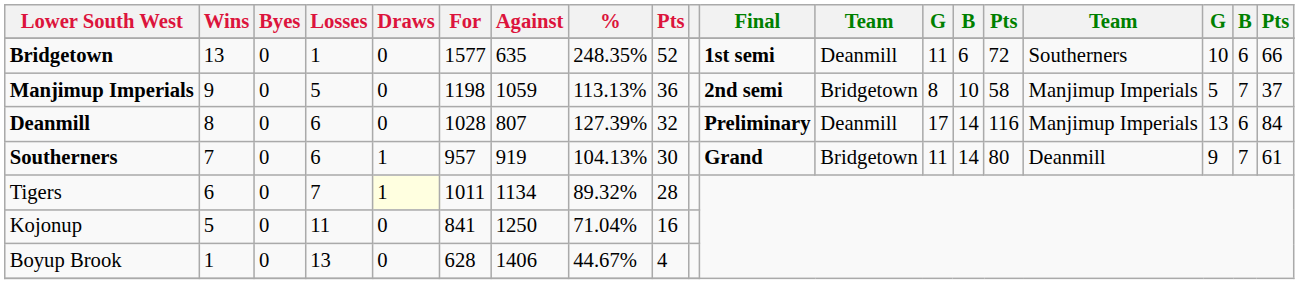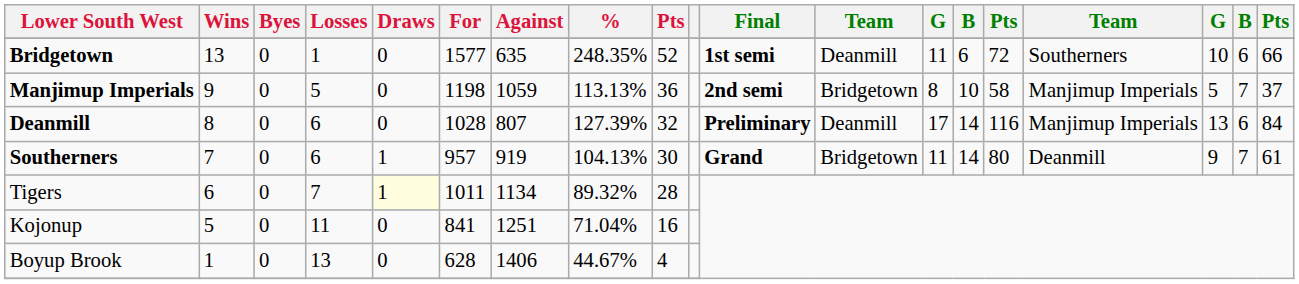Kojonup | Against: 1250 -> 1251
